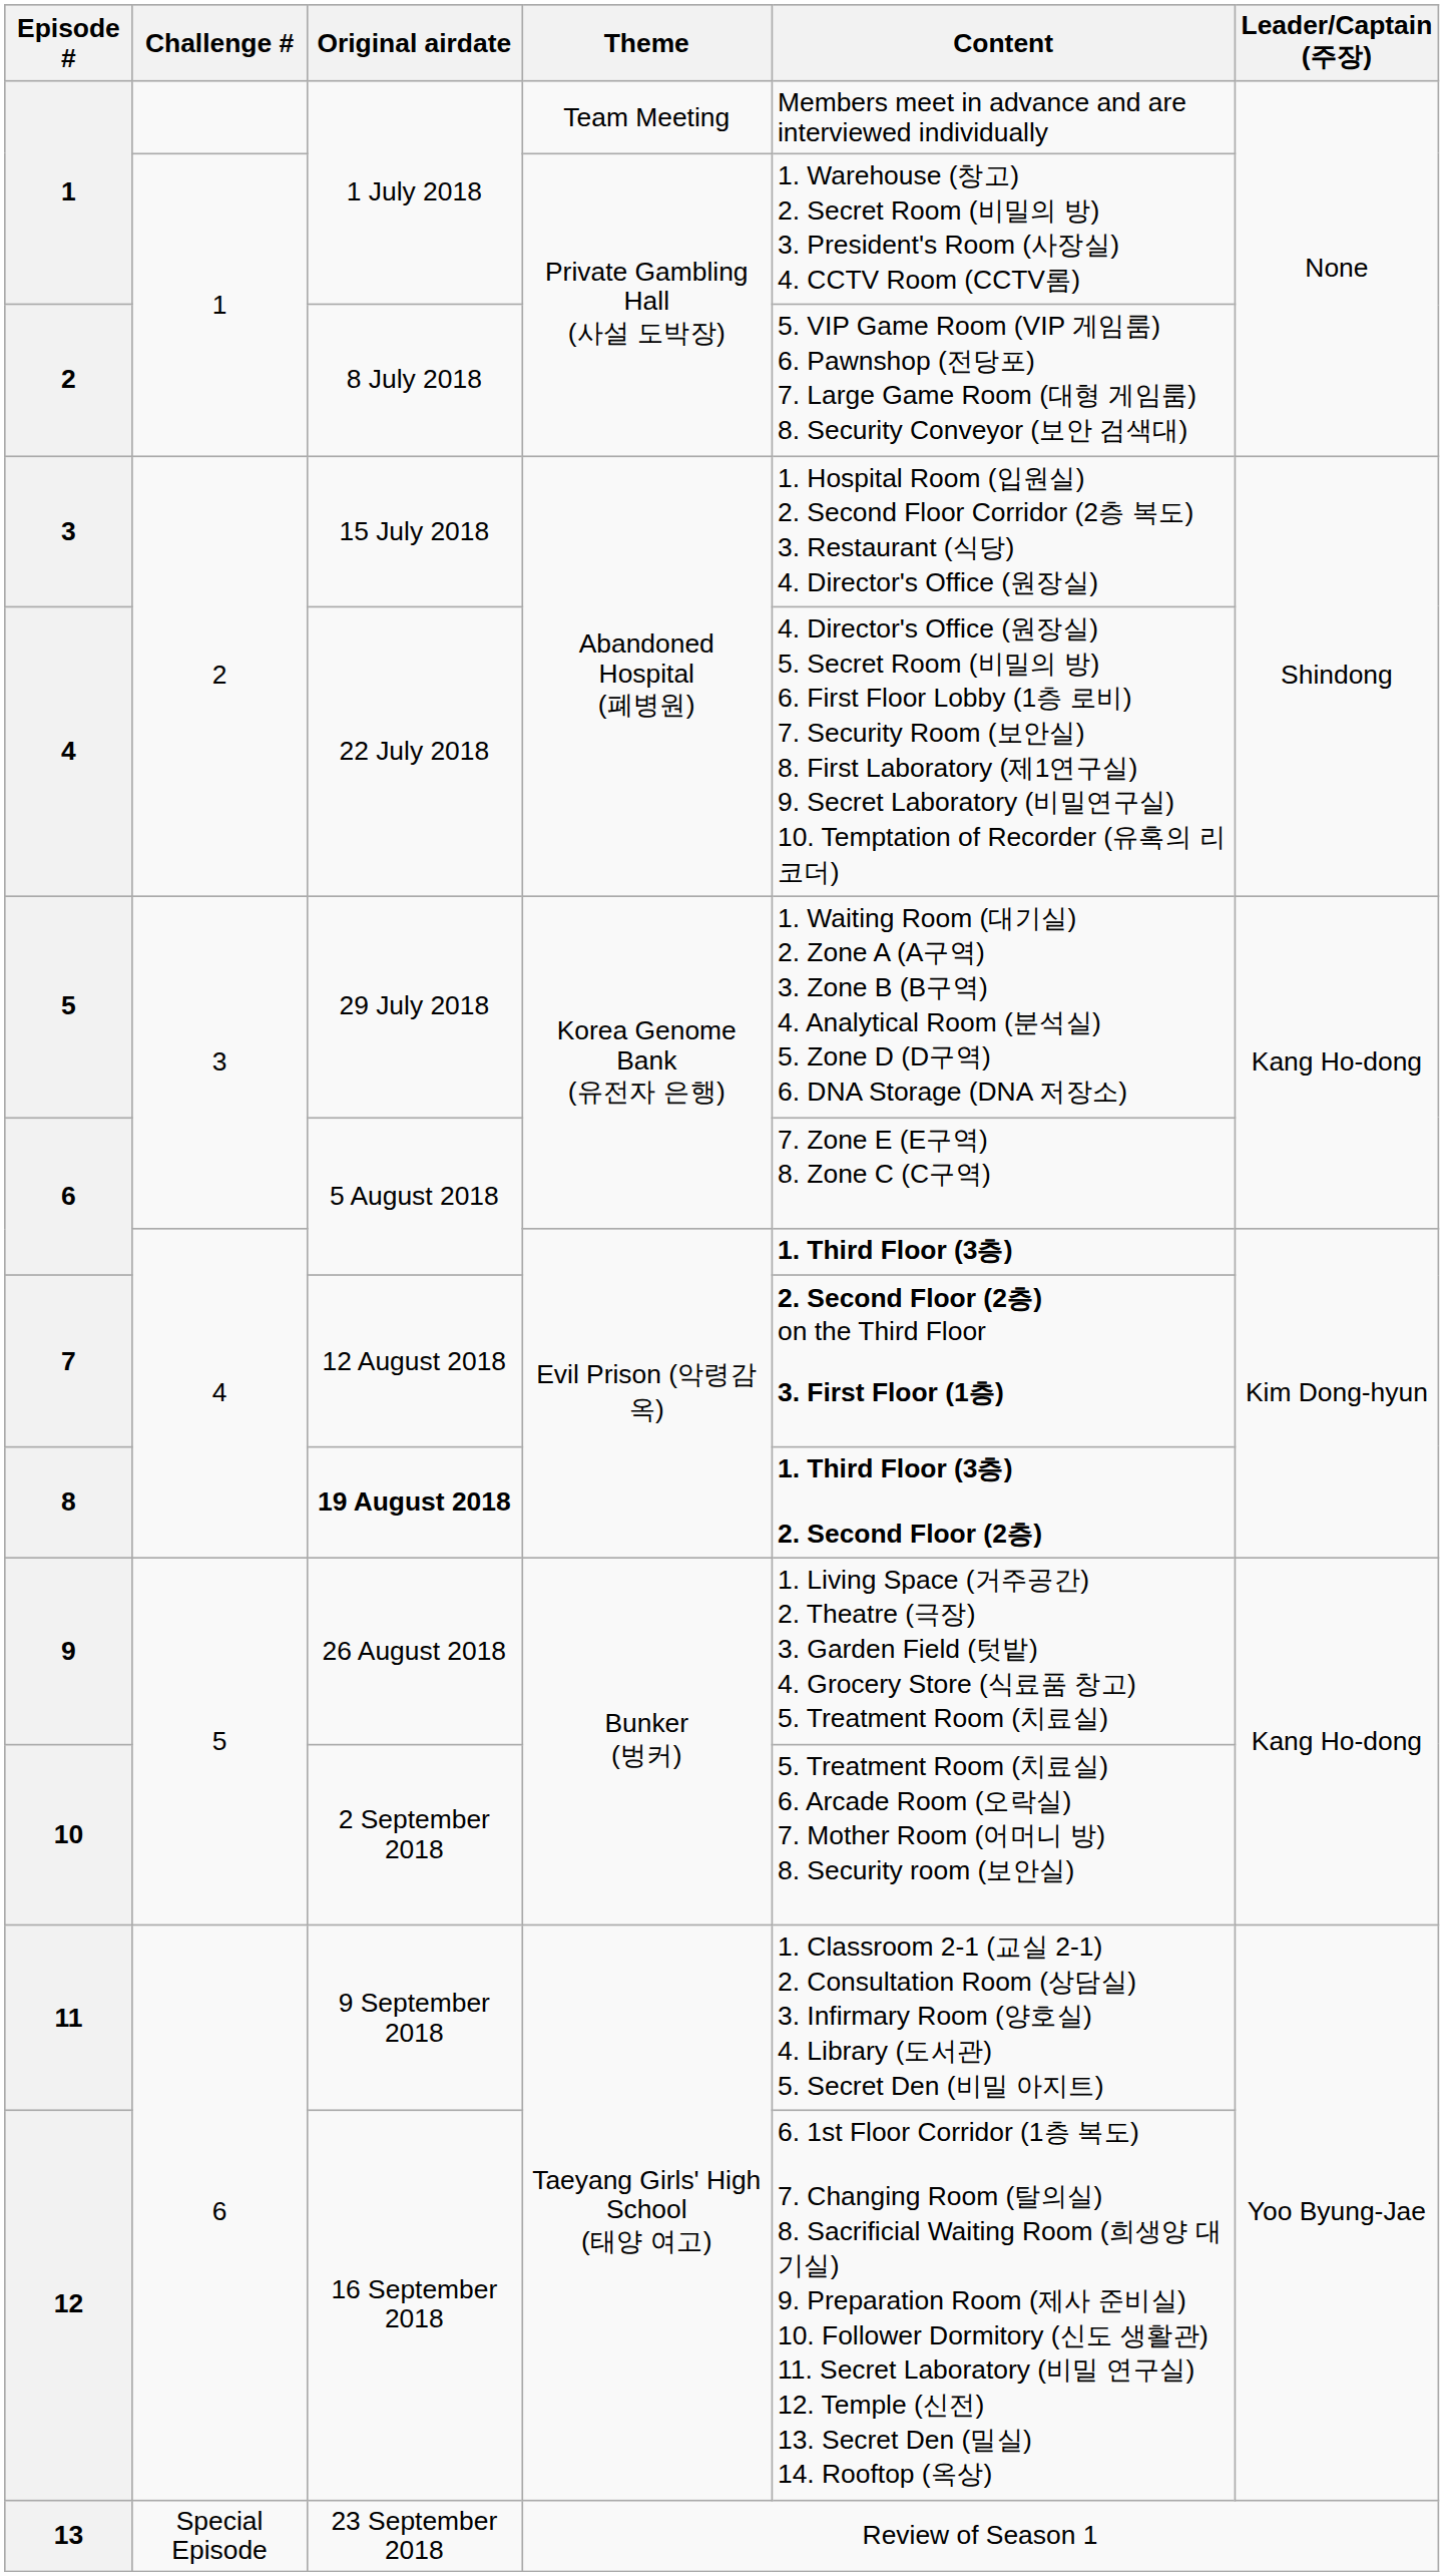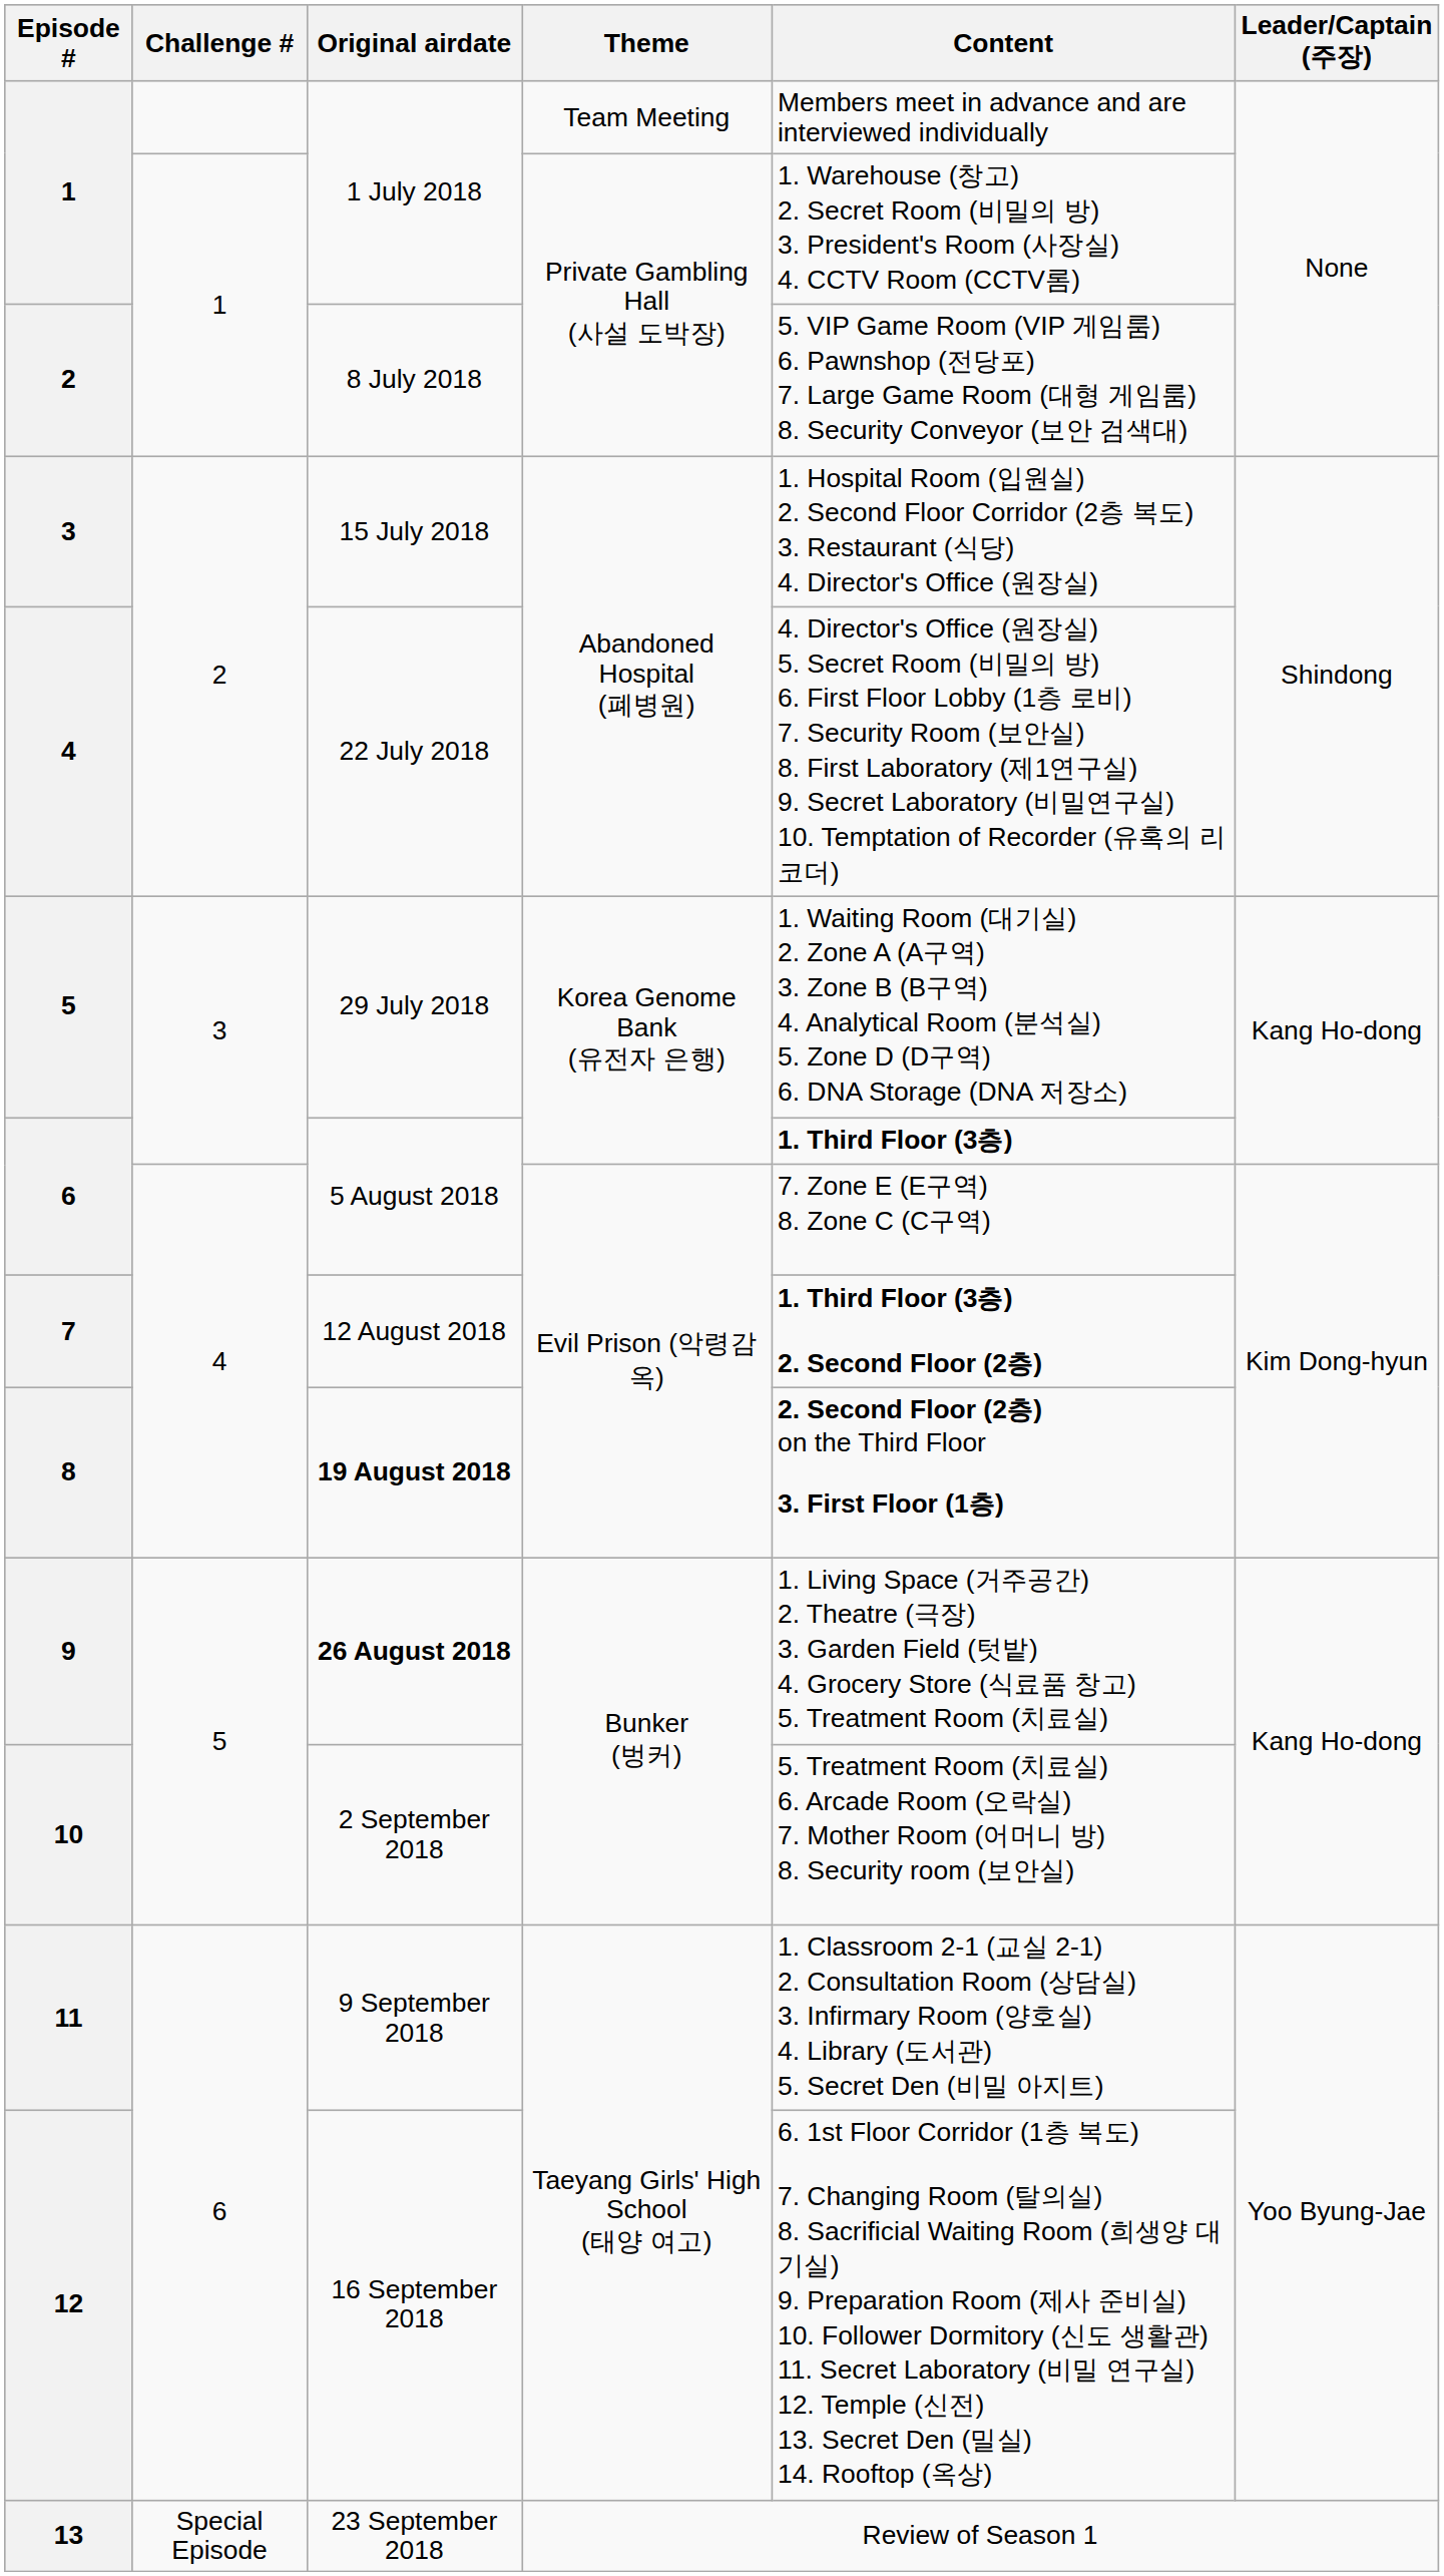6 / 3 | Content: 7. Zone E (E구역) 8. Zone C (C구역) -> 1. Third Floor (3층)
6 / 4 | Content: 1. Third Floor (3층) -> 7. Zone E (E구역) 8. Zone C (C구역)
7 | Content: 2. Second Floor (2층) on the Third Floor 3. First Floor (1층) -> 1. Third Floor (3층) 2. Second Floor (2층)
8 | Content: 1. Third Floor (3층) 2. Second Floor (2층) -> 2. Second Floor (2층) on the Third Floor 3. First Floor (1층)
9 | Original airdate: normal -> bold
